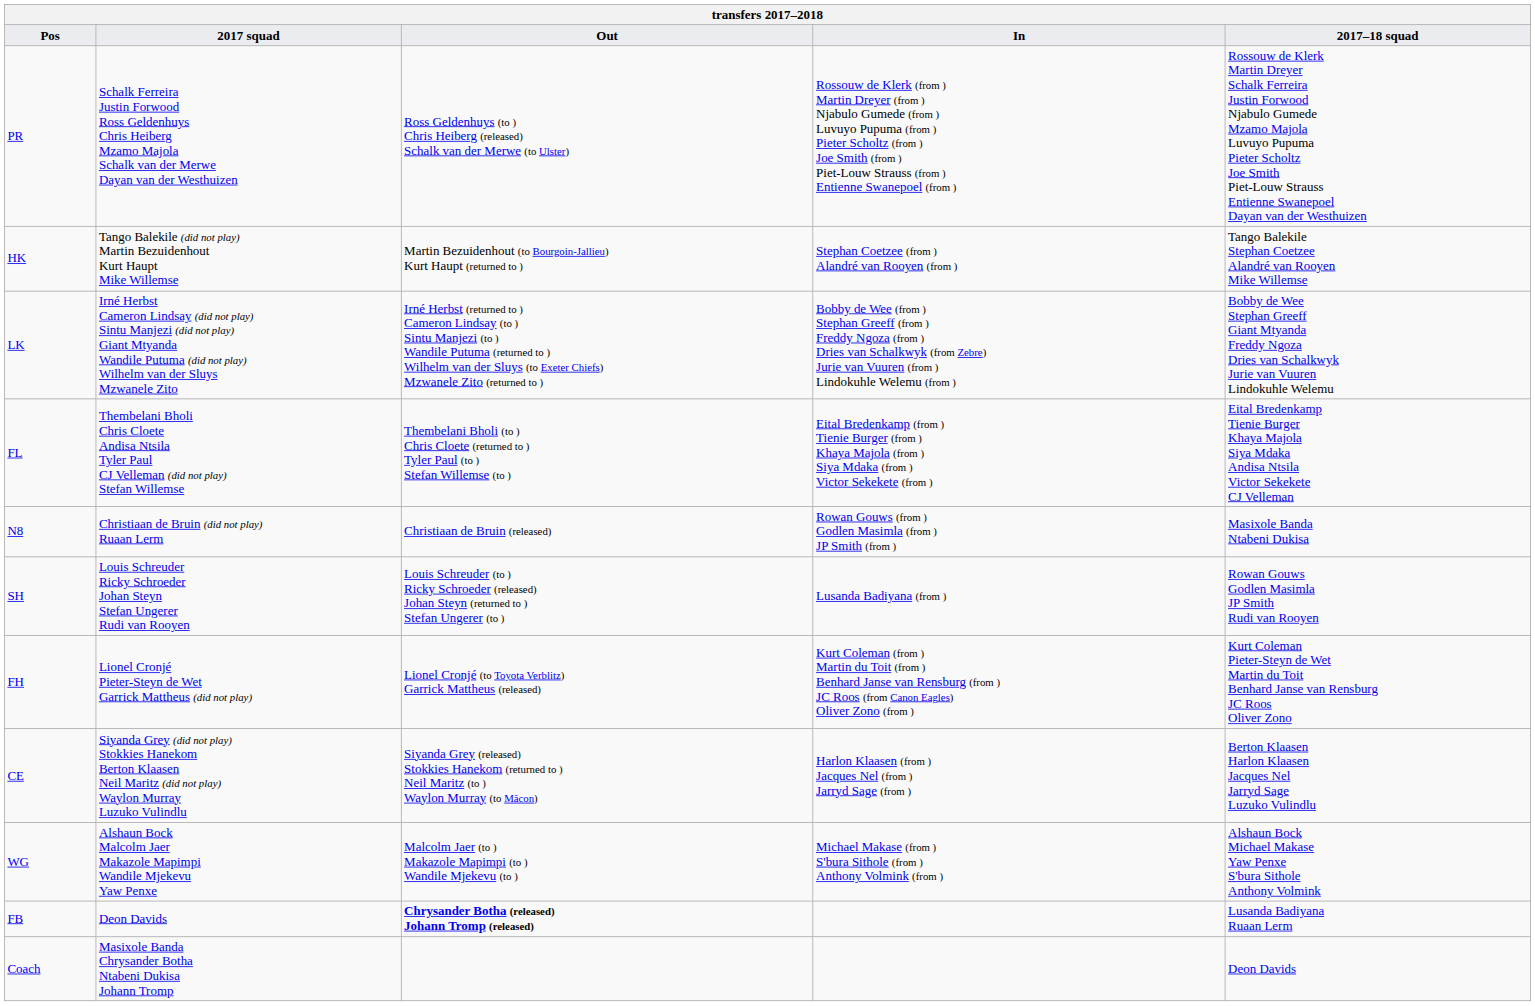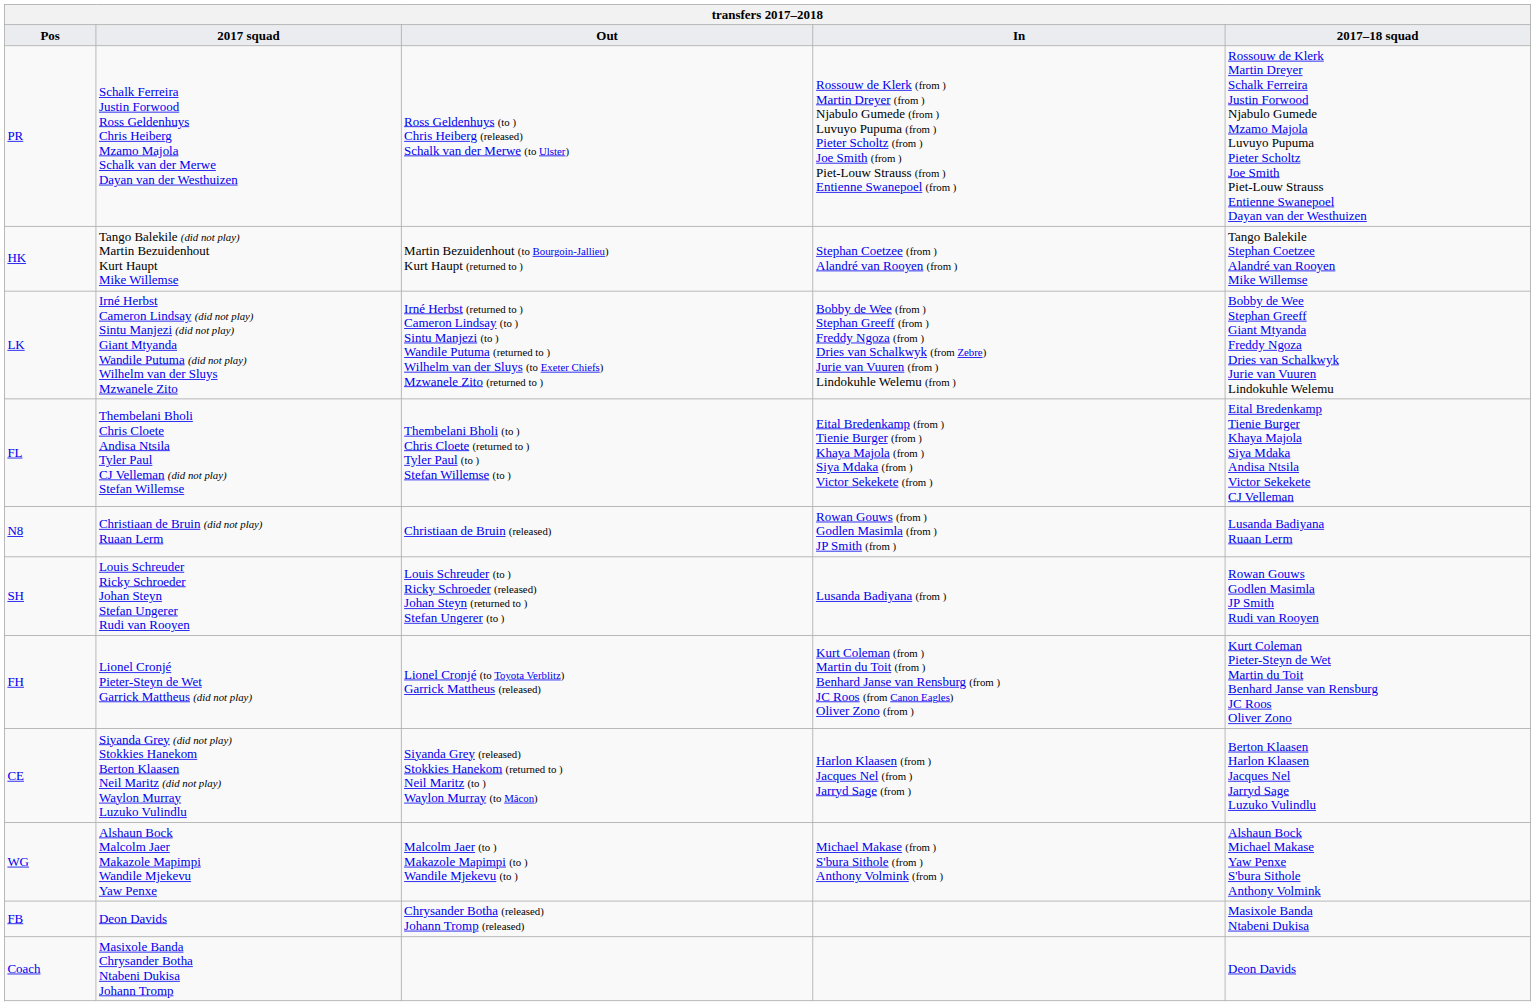N8 | 2017–18 squad: Masixole Banda Ntabeni Dukisa -> Lusanda Badiyana Ruaan Lerm
FB | Out: bold -> normal
FB | 2017–18 squad: Lusanda Badiyana Ruaan Lerm -> Masixole Banda Ntabeni Dukisa
